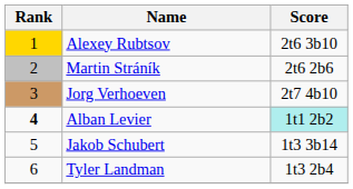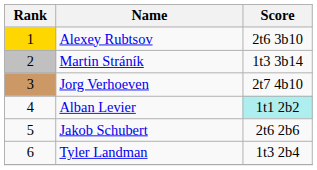Martin Stráník | Score: 2t6 2b6 -> 1t3 3b14
Alban Levier | Rank: bold -> normal
Jakob Schubert | Score: 1t3 3b14 -> 2t6 2b6
